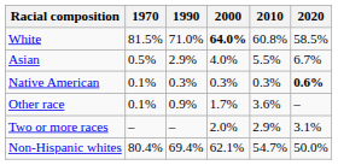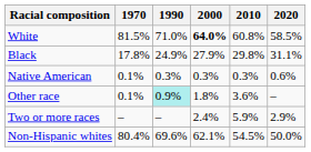+ row: Black | 17.8% | 24.9% | 27.9% | 29.8% | 31.1%
- row: Asian | 0.5% | 2.9% | 4.0% | 5.5% | 6.7%
Native American | 2020: bold -> normal
Other race | 1990: no background -> paleturquoise background
Other race | 2000: 1.7% -> 1.8%
Two or more races | 2000: 2.0% -> 2.4%
Two or more races | 2010: 2.9% -> 5.9%
Two or more races | 2020: 3.1% -> 2.9%
Non-Hispanic whites | 1990: 69.4% -> 69.6%
Non-Hispanic whites | 2010: 54.7% -> 54.5%
